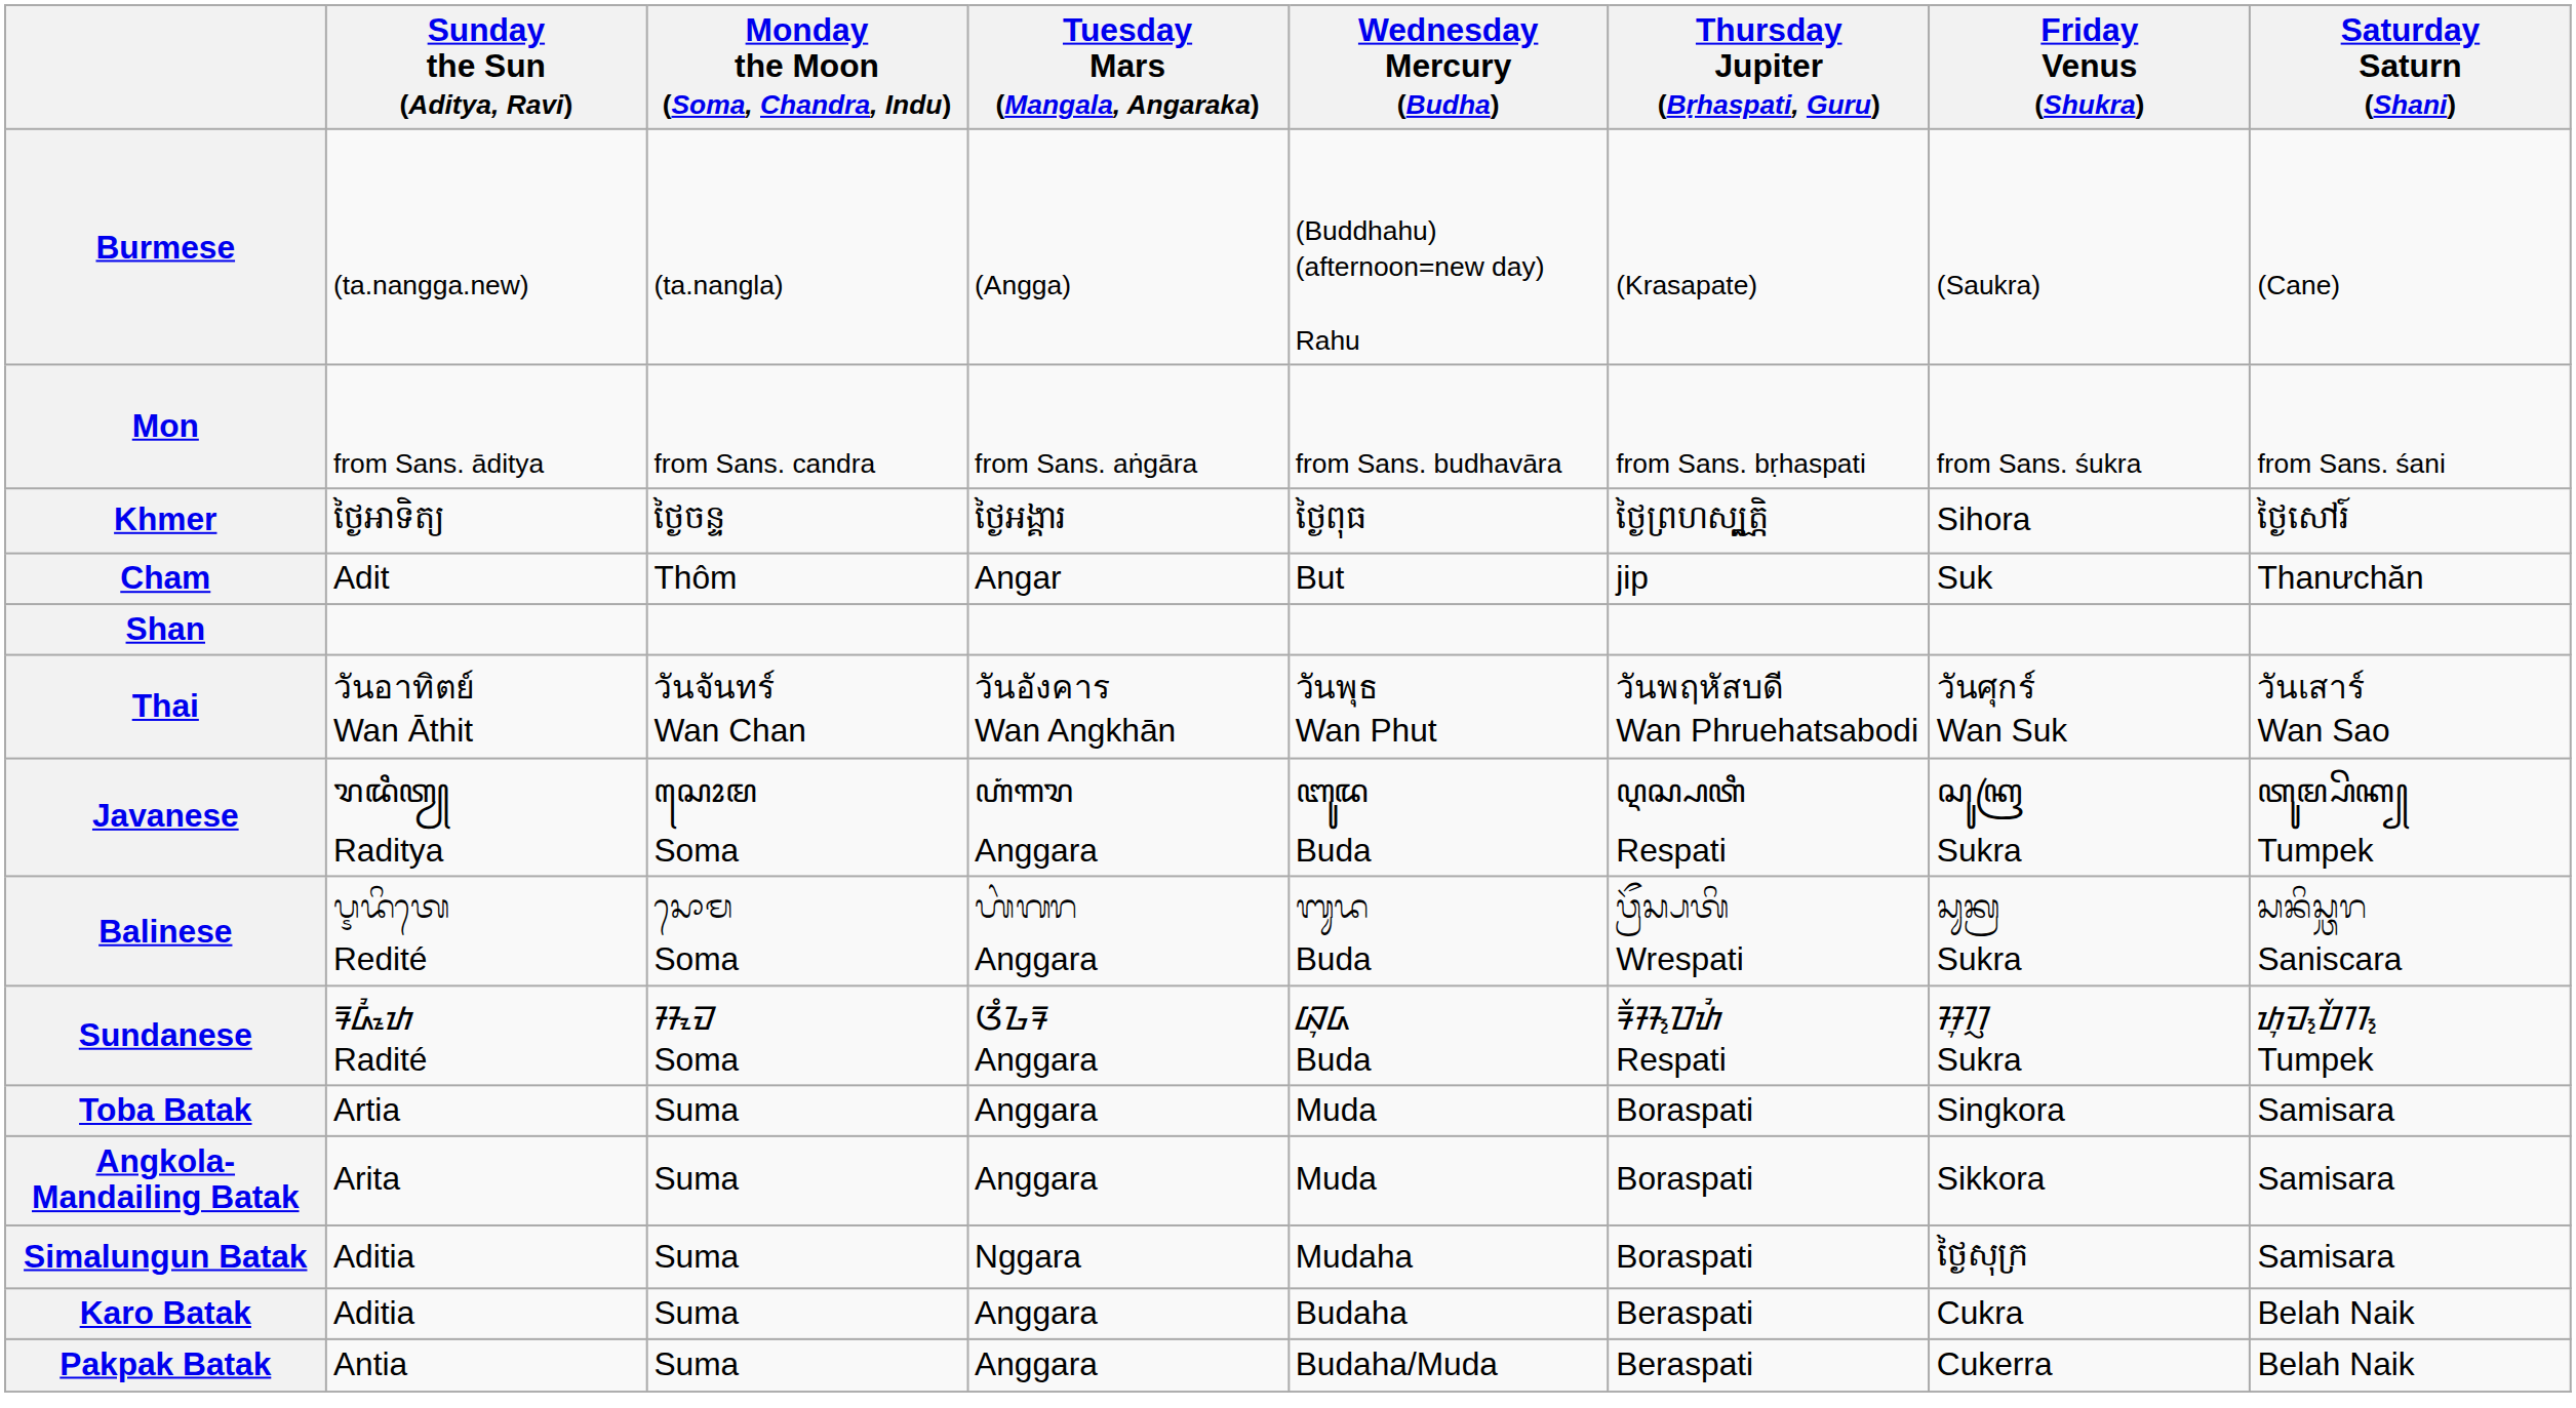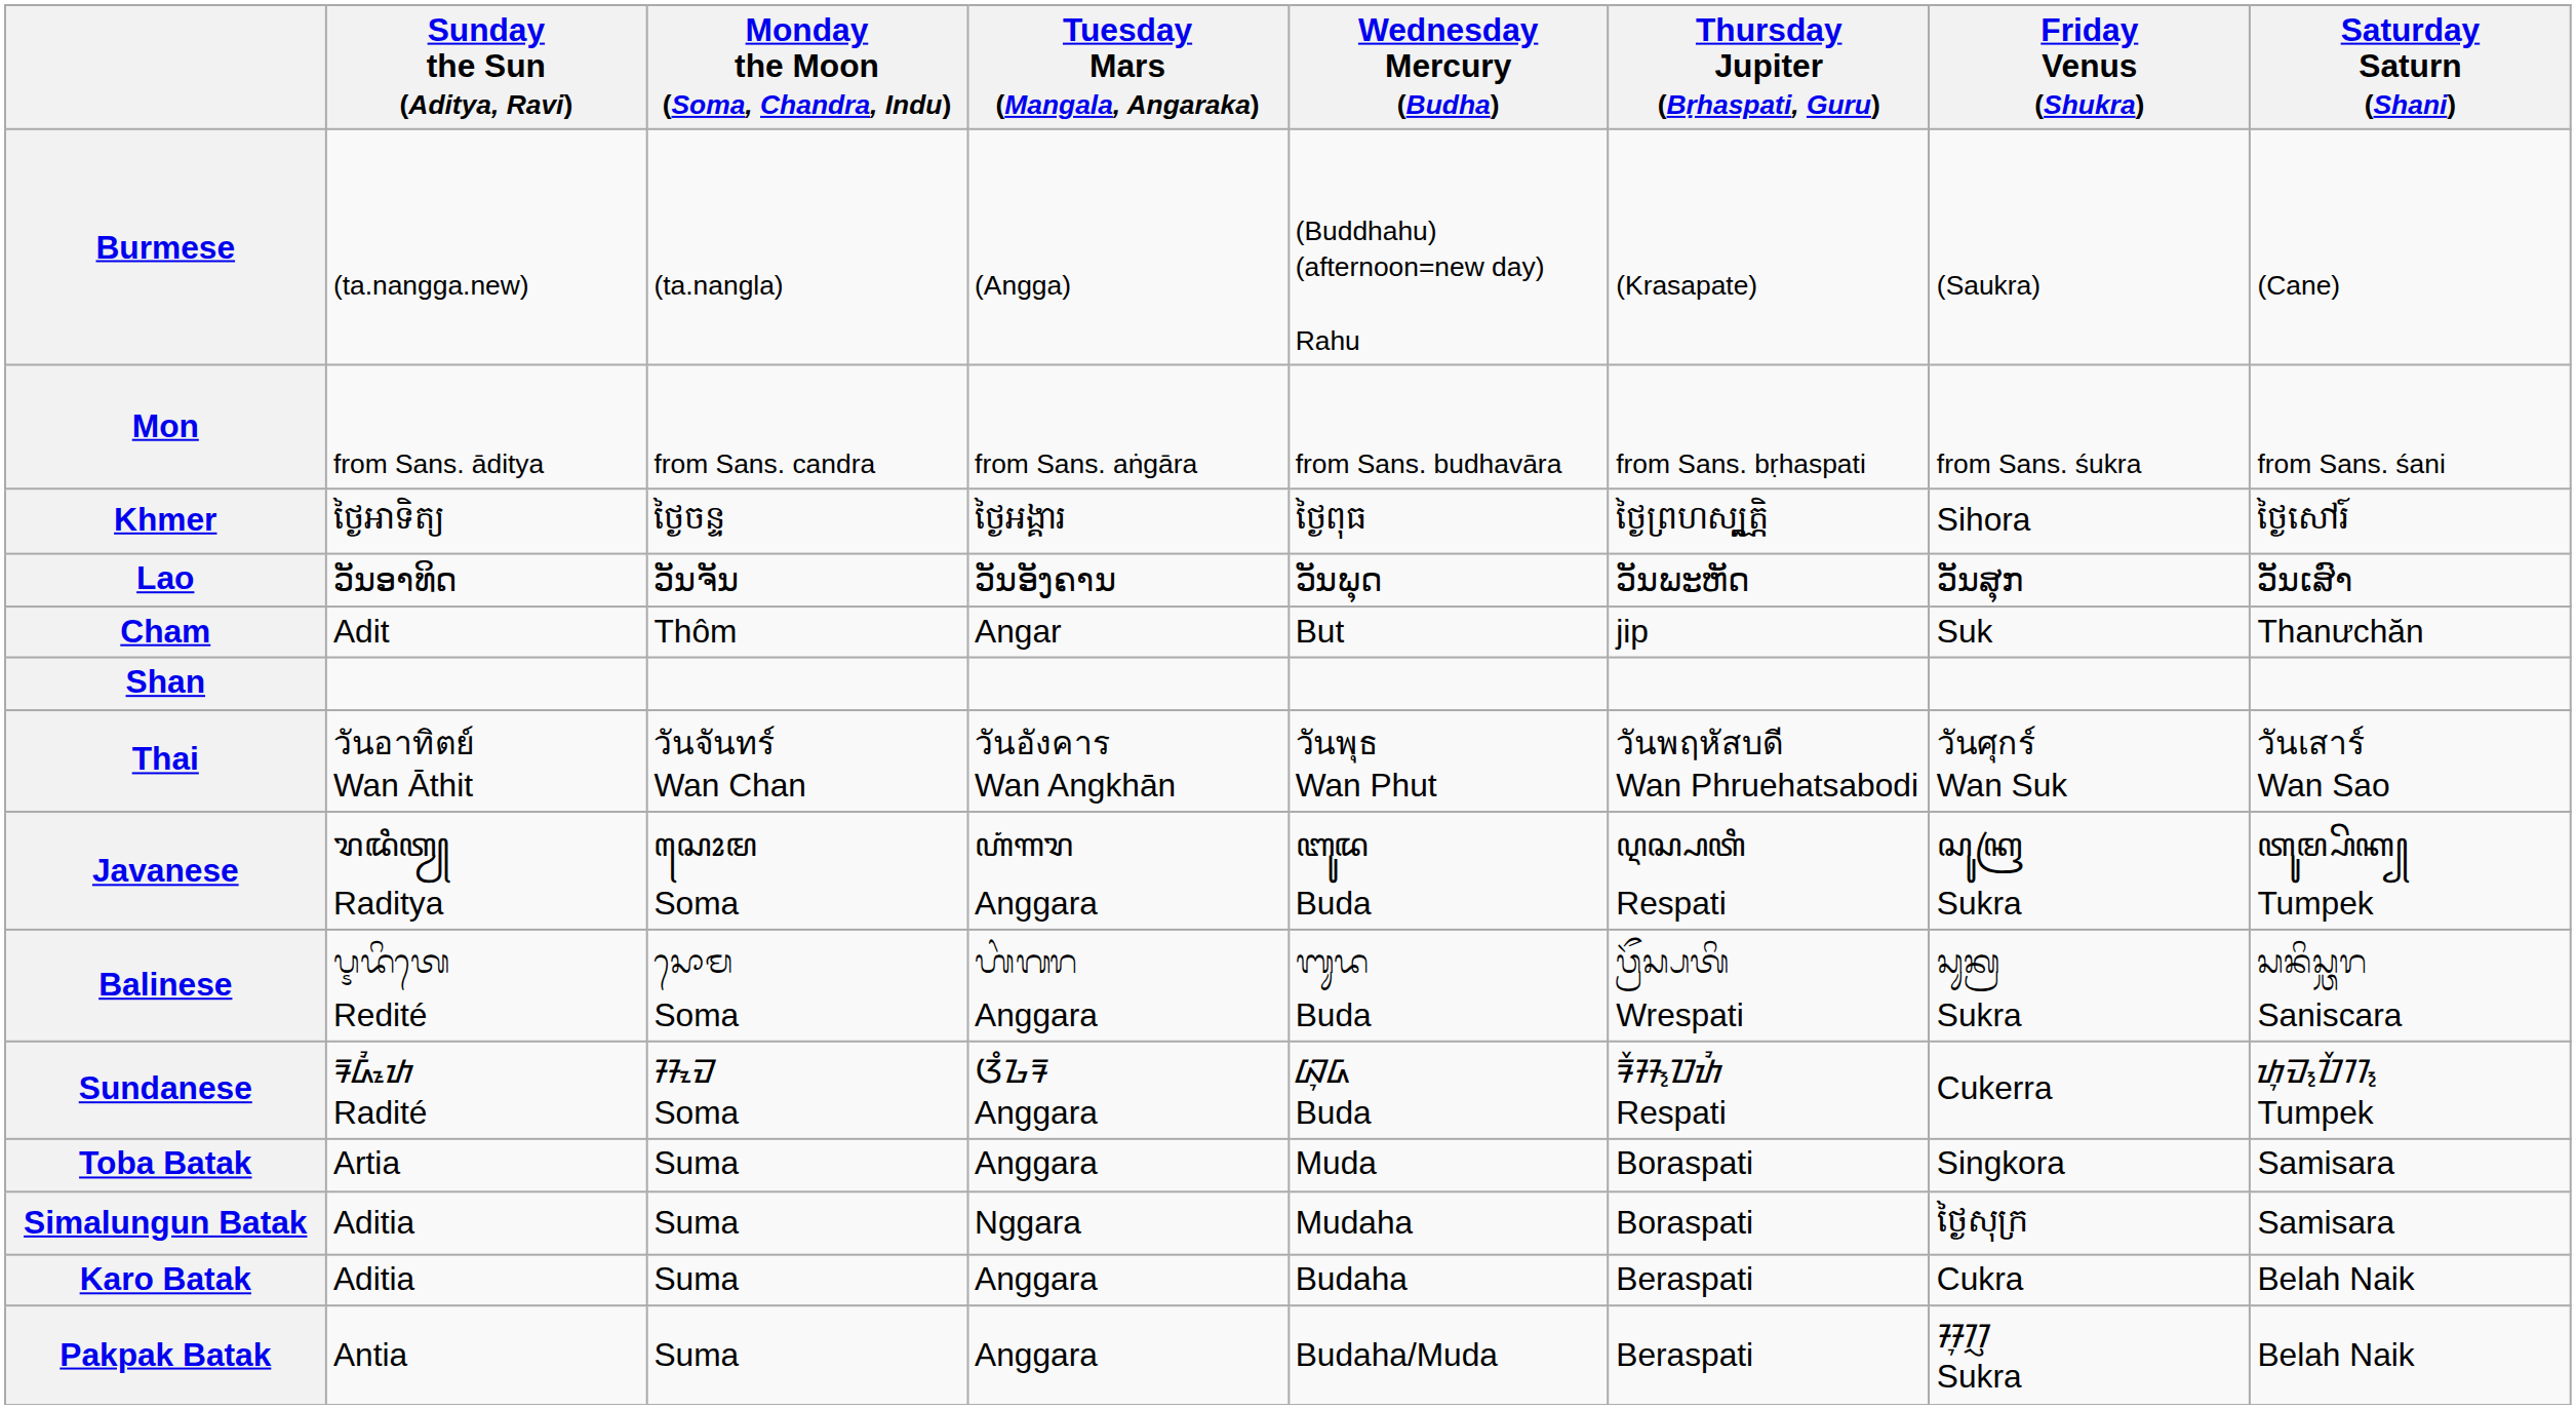+ row: Lao | ວັນອາທິດ | ວັນຈັນ | ວັນອັງຄານ | ວັນພຸດ | ວັນພະຫັດ | ວັນສຸກ | ວັນເສົາ
Sundanese | Friday Venus (Shukra): ᮞᮥᮊᮢ Sukra -> Cukerra
- row: Angkola-Mandailing Batak | Arita | Suma | Anggara | Muda | Boraspati | Sikkora | Samisara
Pakpak Batak | Friday Venus (Shukra): Cukerra -> ᮞᮥᮊᮢ Sukra
